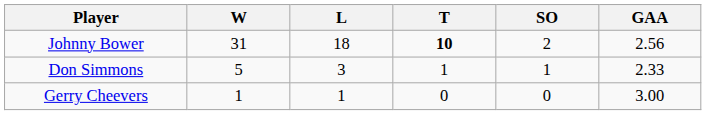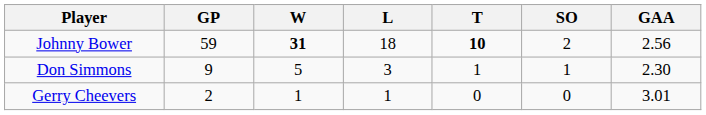+ column: GP | 59 | 9 | 2
Johnny Bower | W: normal -> bold
Don Simmons | GAA: 2.33 -> 2.30
Gerry Cheevers | GAA: 3.00 -> 3.01
